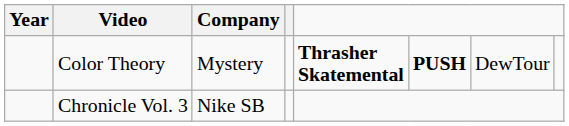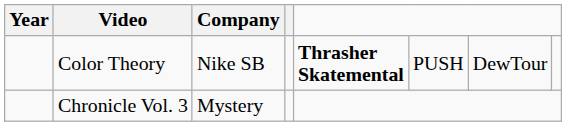Color Theory | Company: Mystery -> Nike SB
Color Theory | column 6: bold -> normal
Chronicle Vol. 3 | Company: Nike SB -> Mystery
